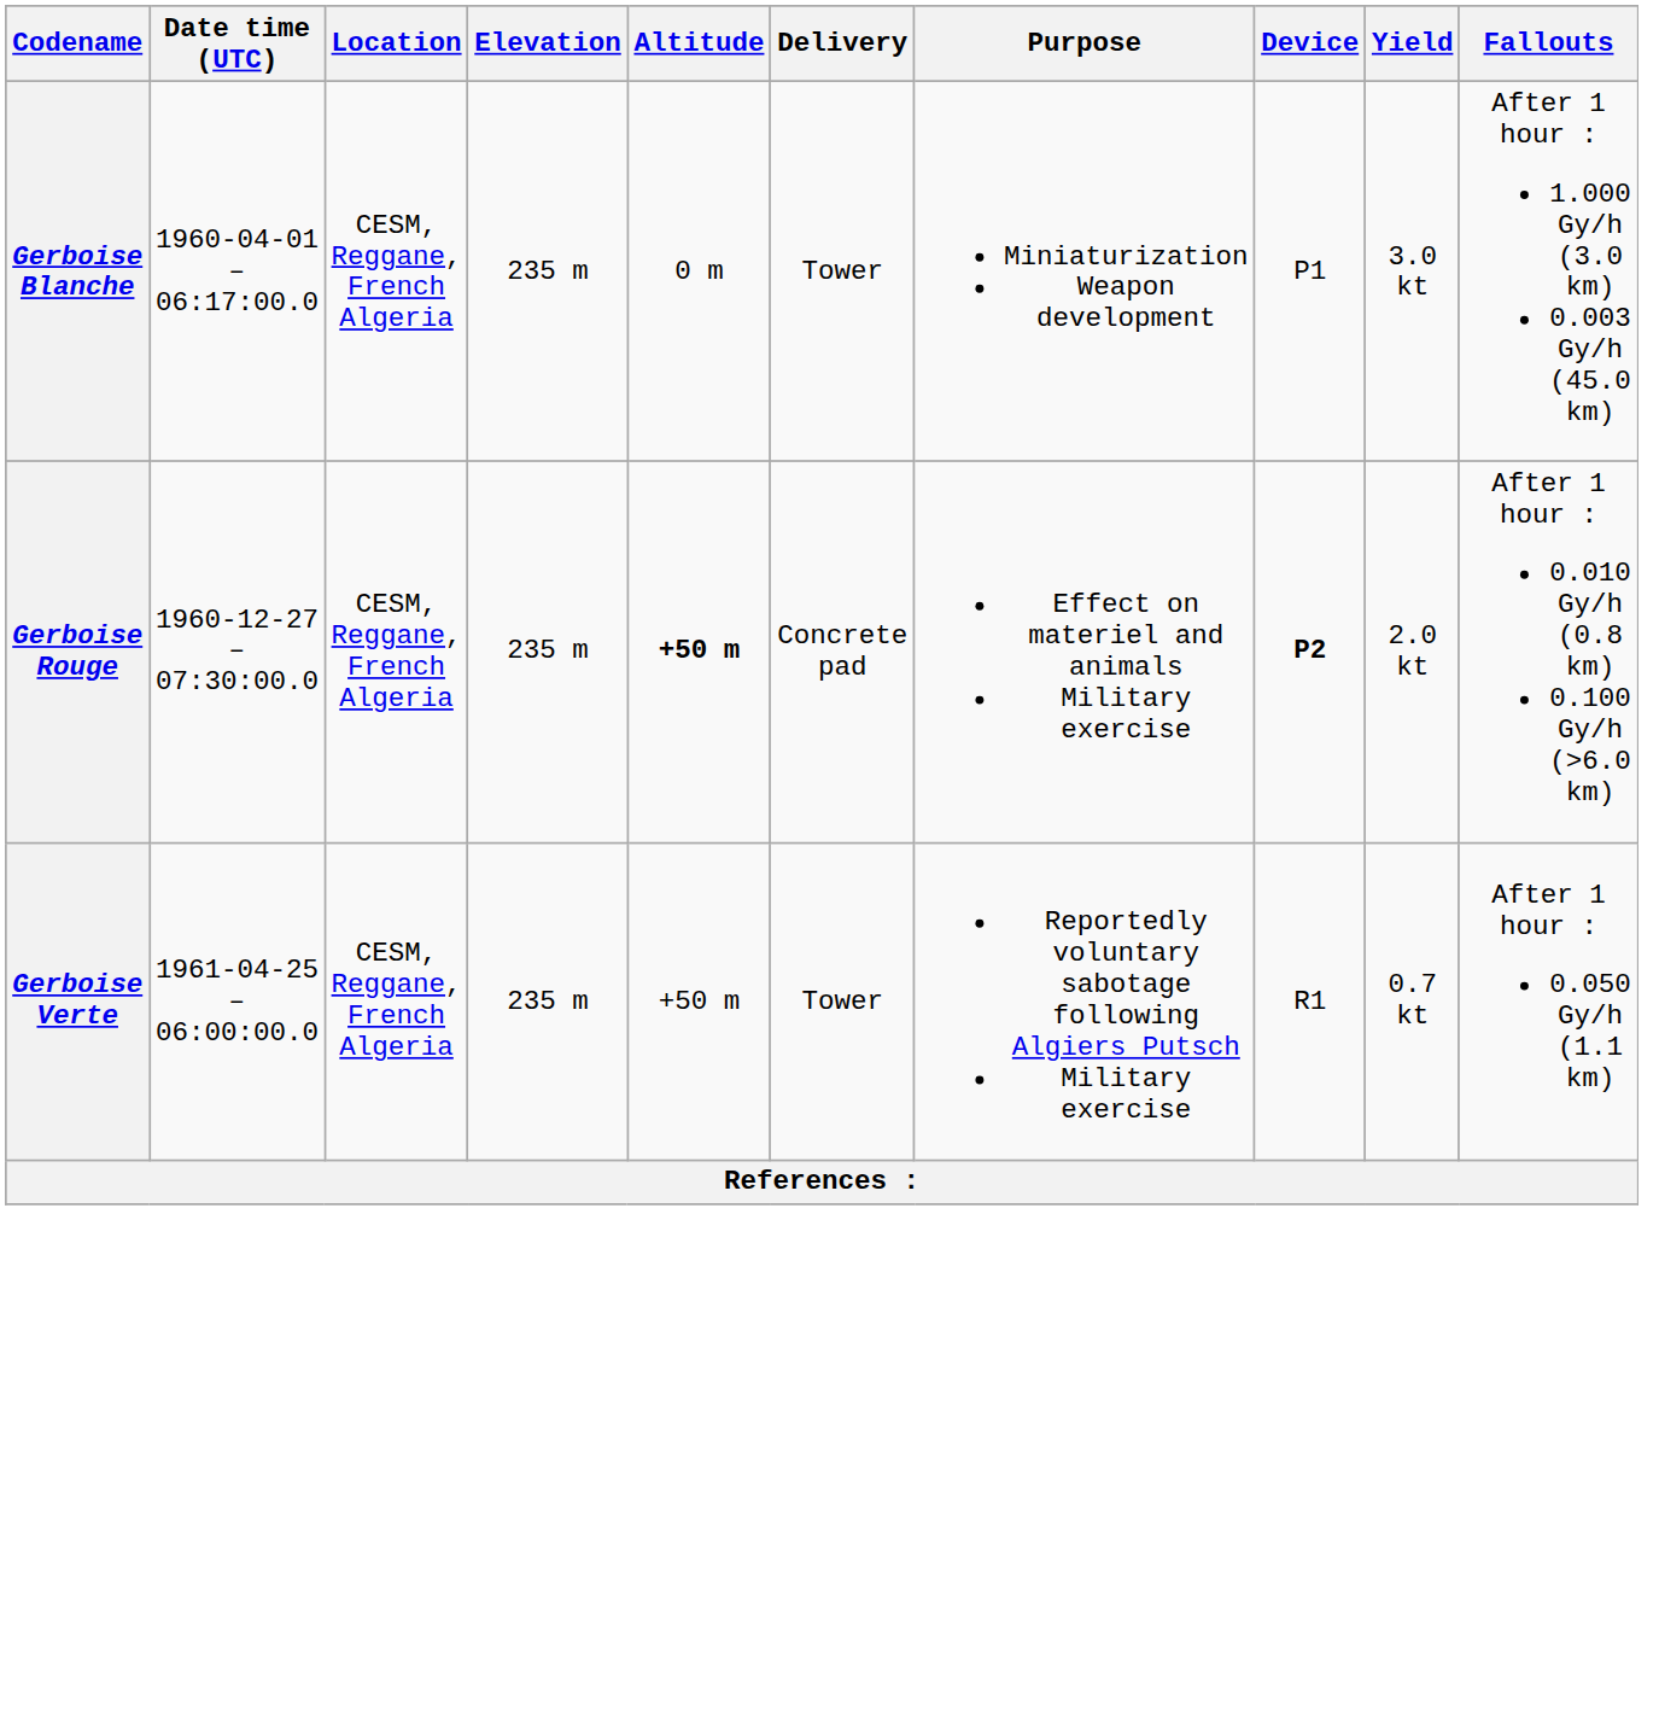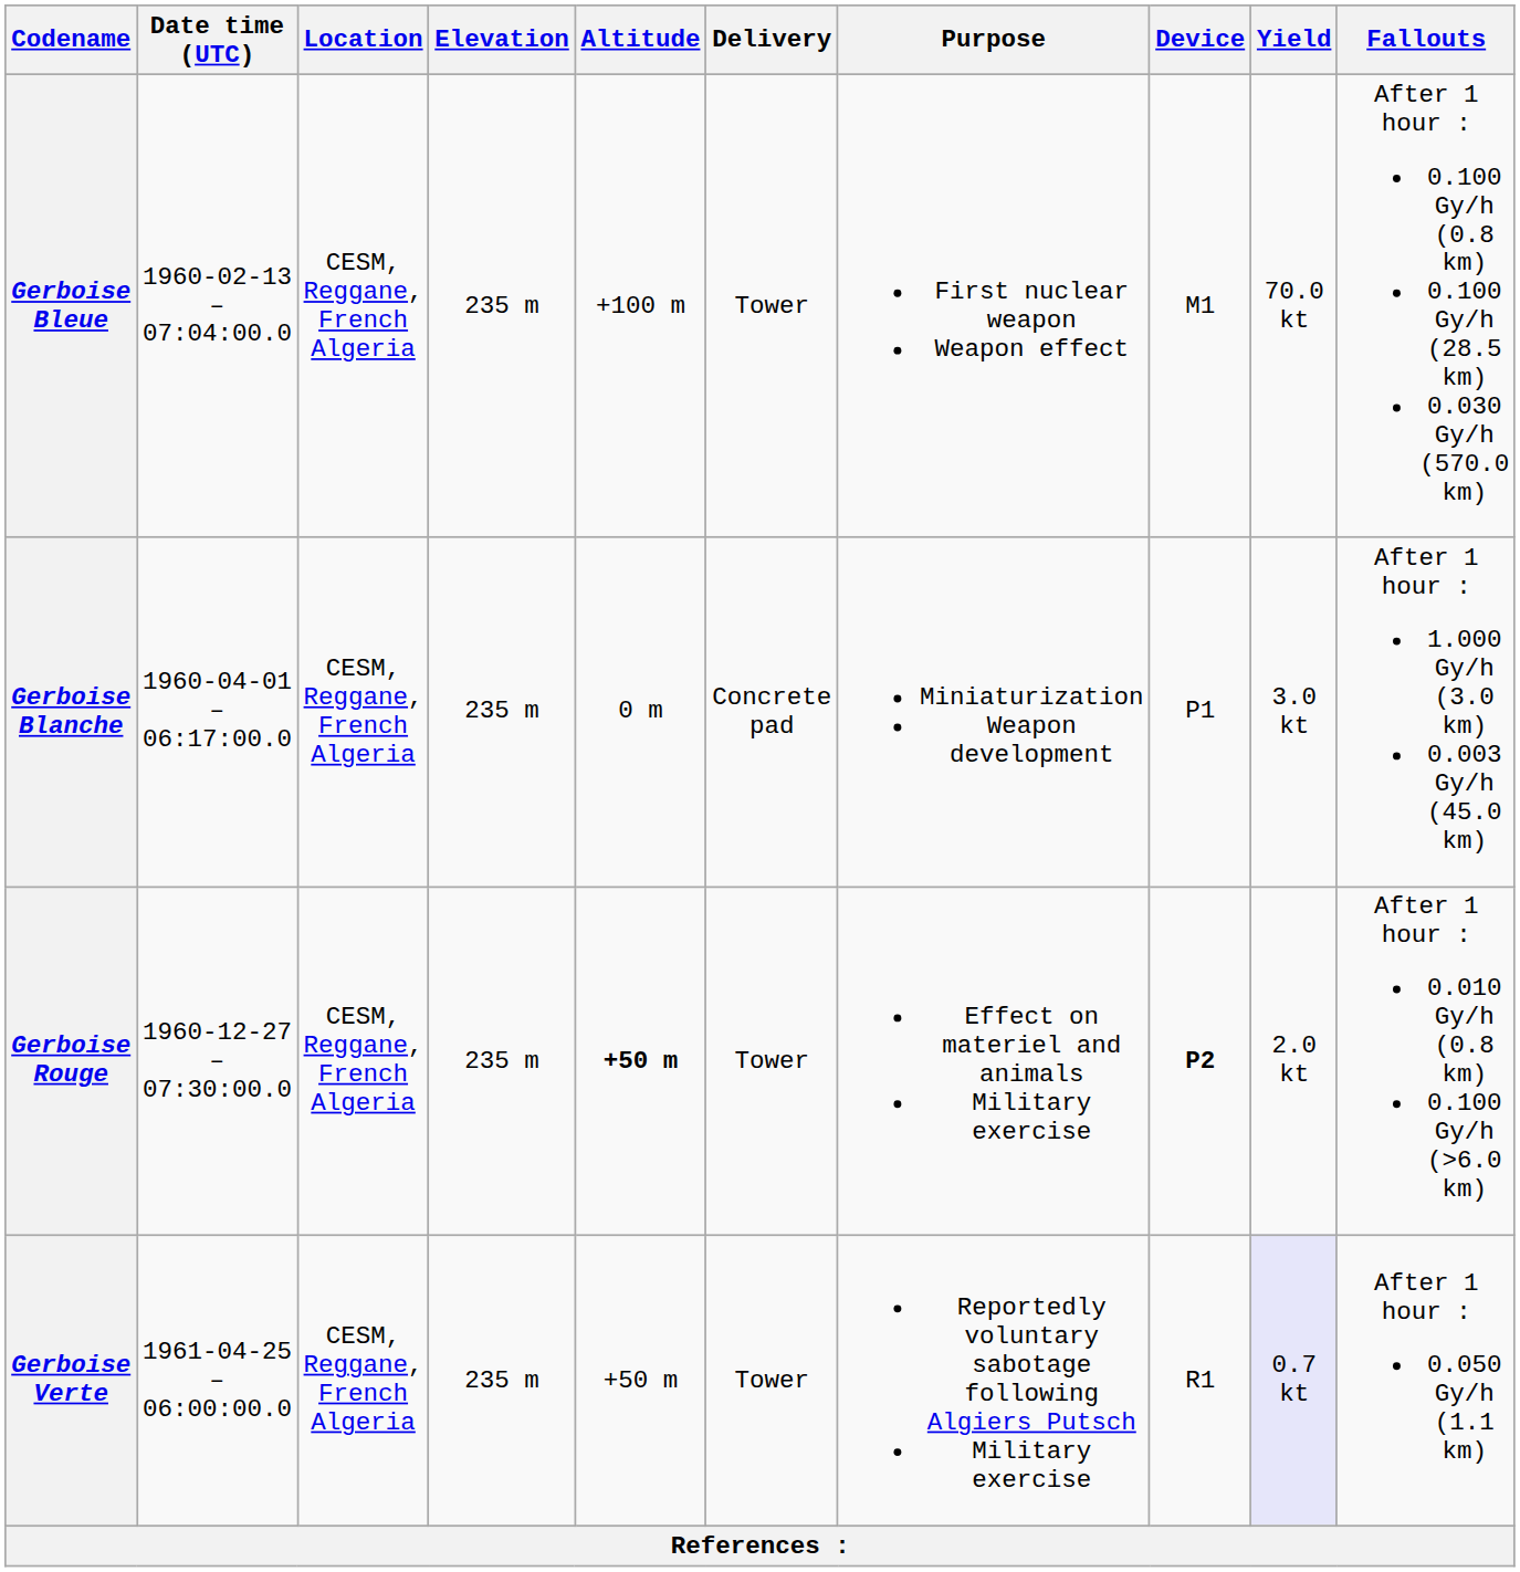+ row: Gerboise Bleue | 1960-02-13 – 07:04:00.0 | CESM, Reggane, French Algeria | 235 m | +100 m | Tower | First nuclear weapon Weapon effect | M1 | 70.0 kt | After 1 hour : 0.100 Gy/h (0.8 km) 0.100 Gy/h (28.5 km) 0.030 Gy/h (570.0 km)
Gerboise Blanche | Delivery: Tower -> Concrete pad
Gerboise Rouge | Delivery: Concrete pad -> Tower
Gerboise Verte | Yield: no background -> lavender background
